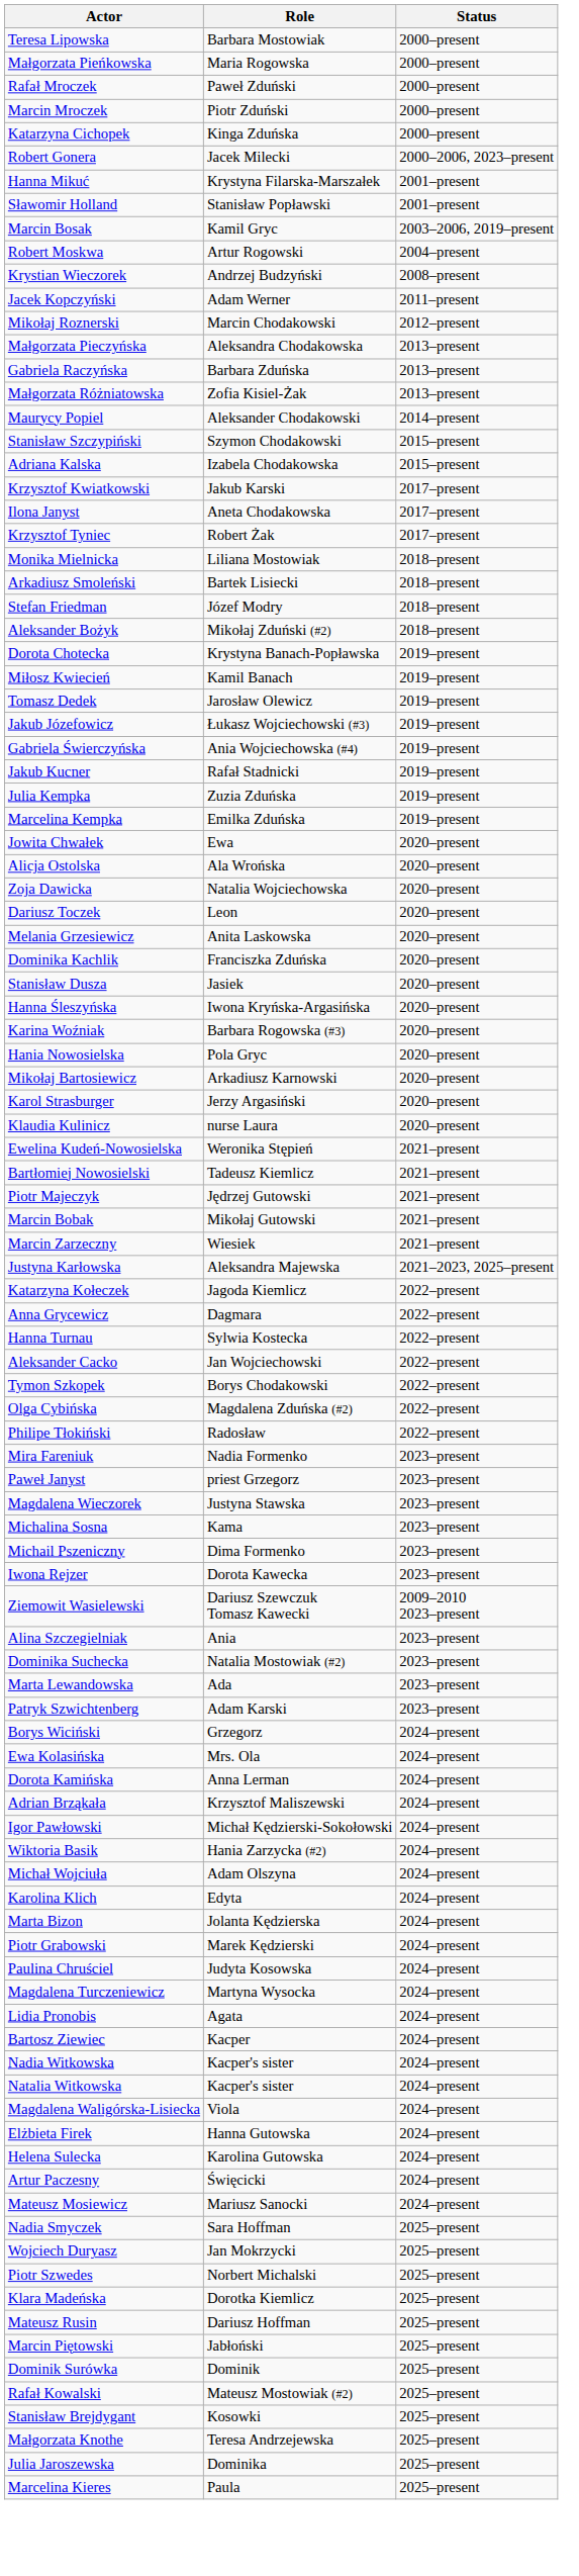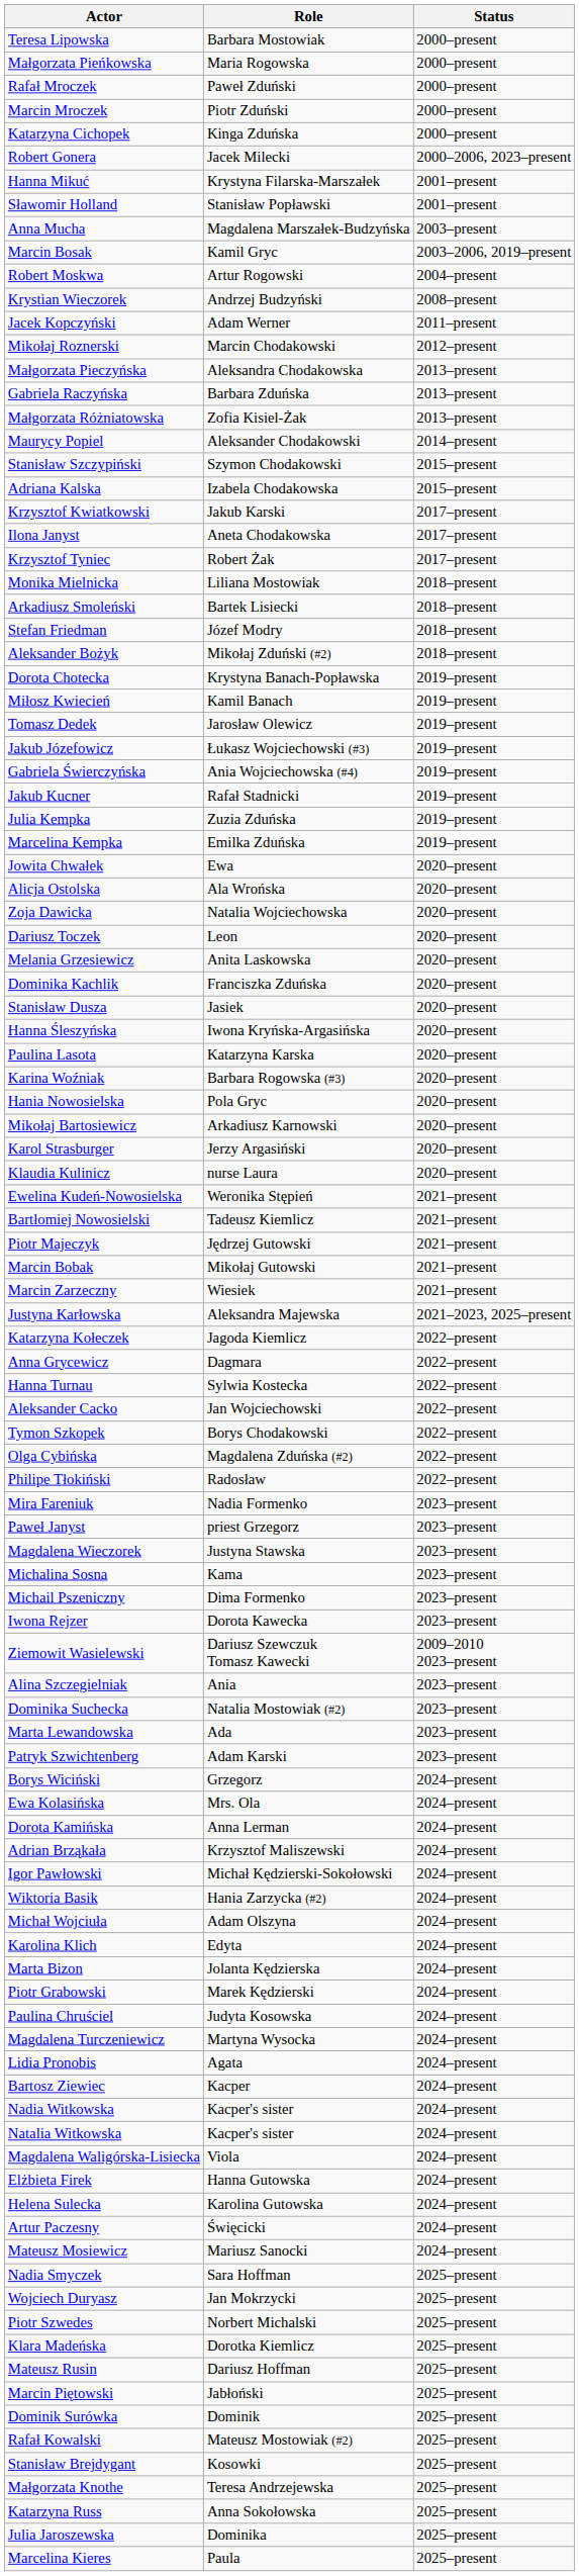+ row: Anna Mucha | Magdalena Marszałek-Budzyńska | 2003–present
+ row: Paulina Lasota | Katarzyna Karska | 2020–present
+ row: Katarzyna Russ | Anna Sokołowska | 2025–present
